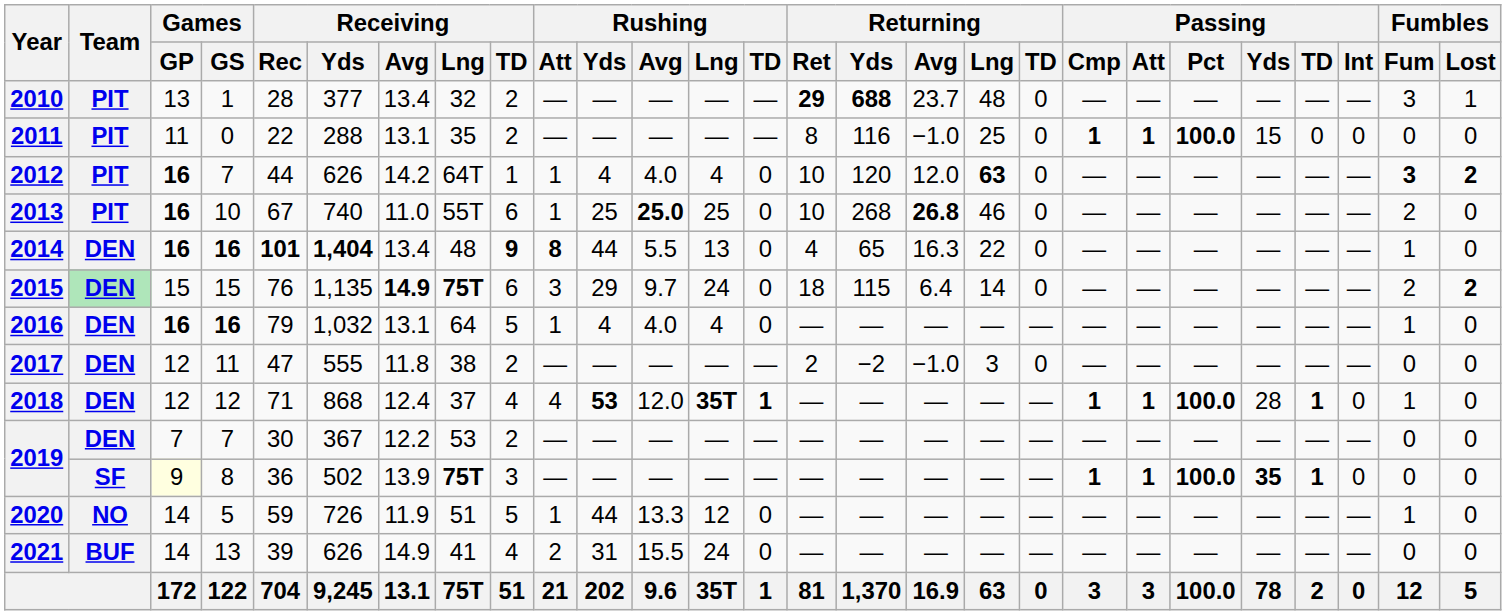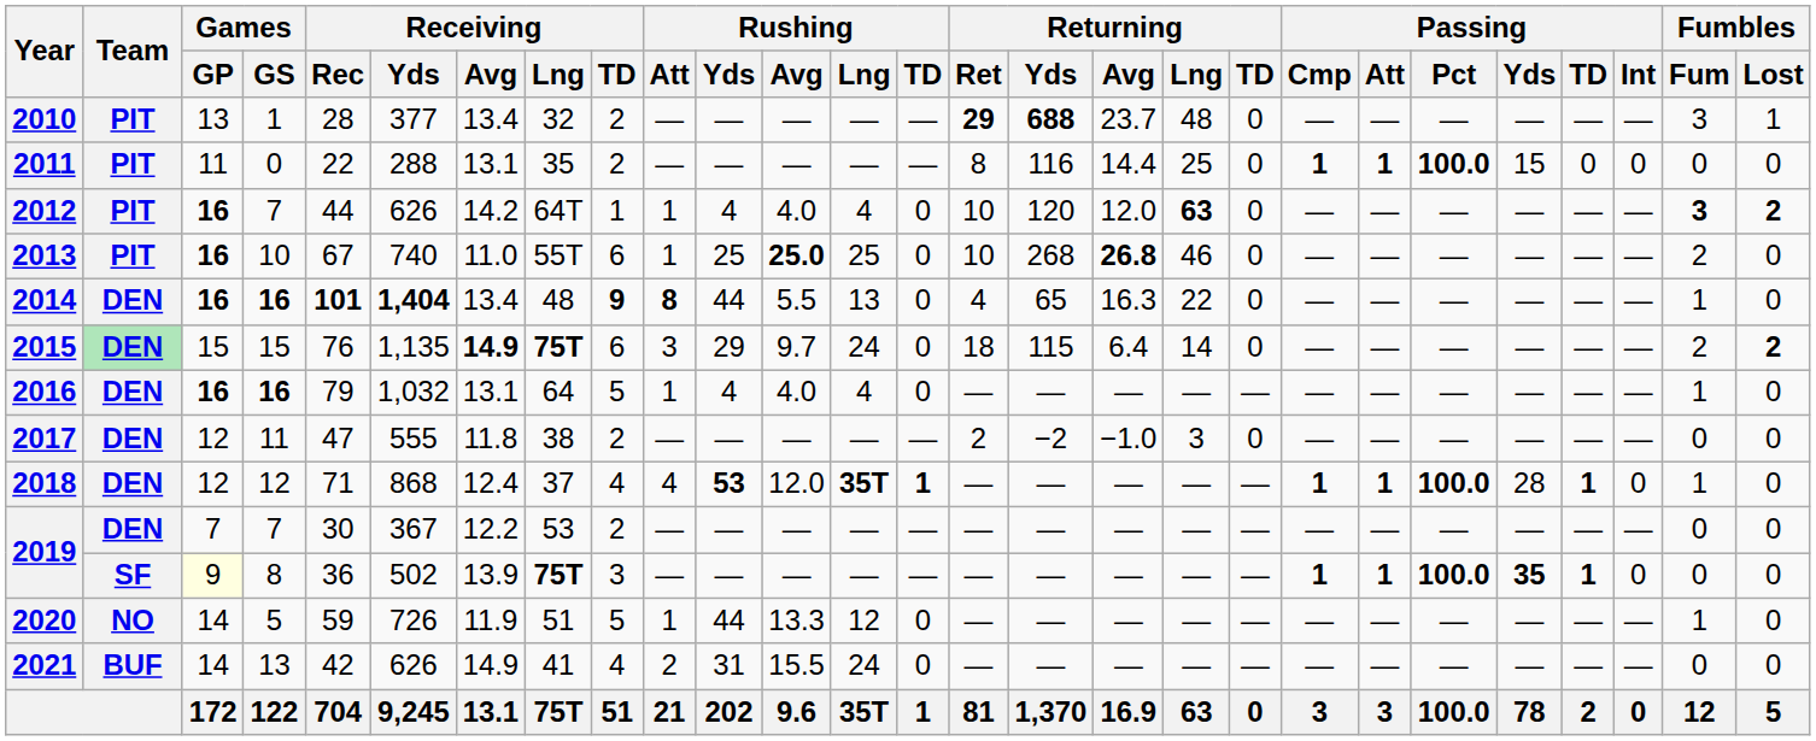2011 | Returning / Avg: −1.0 -> 14.4
2021 | Receiving / Rec: 39 -> 42
